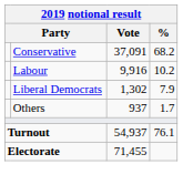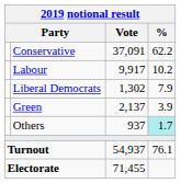Conservative | %: 68.2 -> 62.2
Labour | Vote: 9,916 -> 9,917
+ row: Green | 2,137 | 3.9
Others | %: no background -> paleturquoise background
